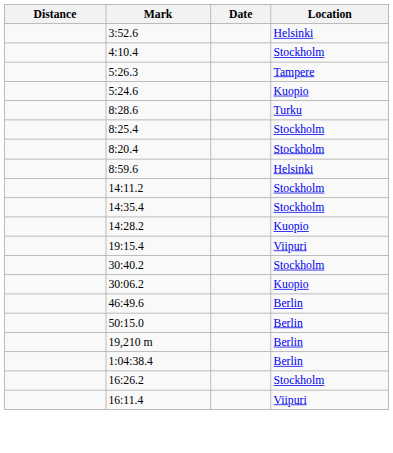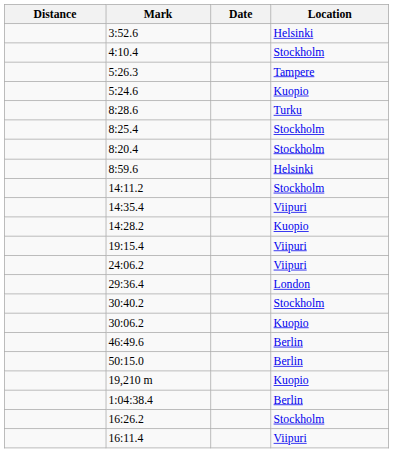14:35.4 | Location: Stockholm -> Viipuri
+ row: 24:06.2 | Viipuri
+ row: 29:36.4 | London
19,210 m | Location: Berlin -> Kuopio
